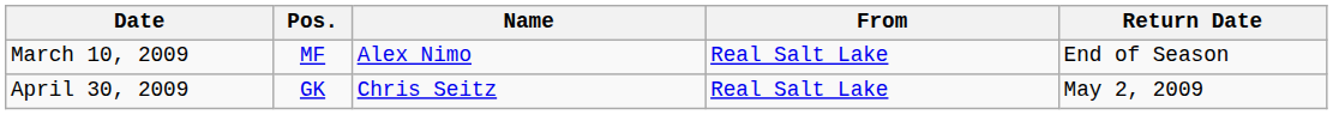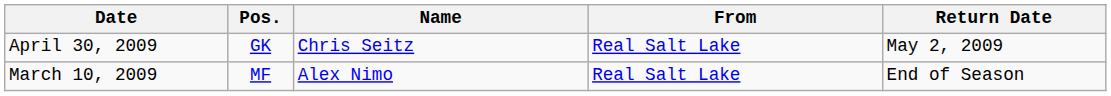rows swapped: March 10, 2009 <-> April 30, 2009
